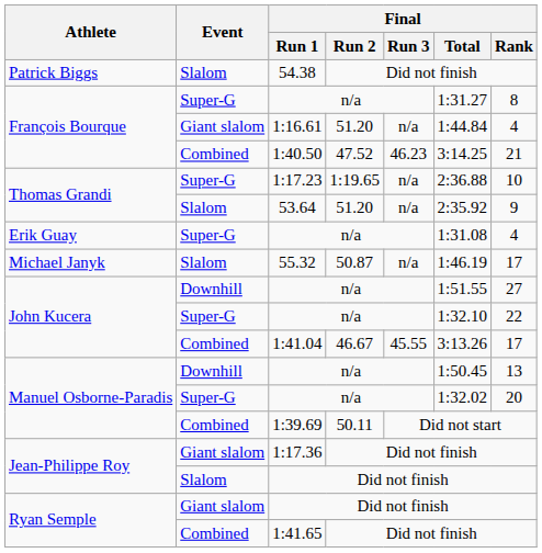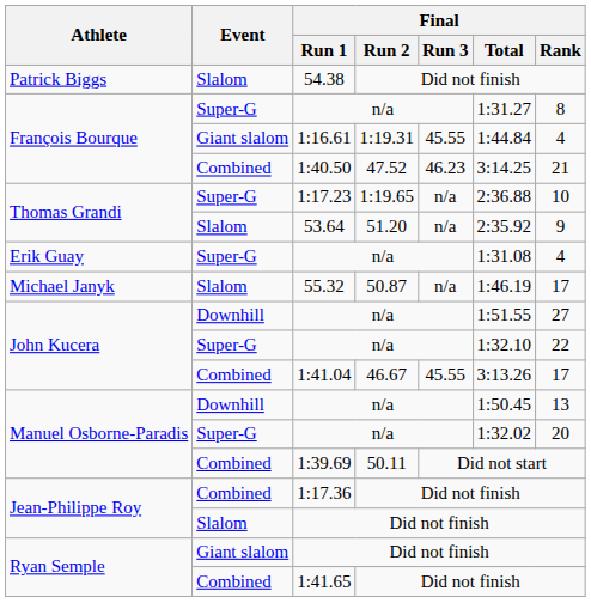1:16.61 | Final / Run 2: 51.20 -> 1:19.31
1:16.61 | Final / Run 3: n/a -> 45.55
1:17.36 | Event: Giant slalom -> Combined
